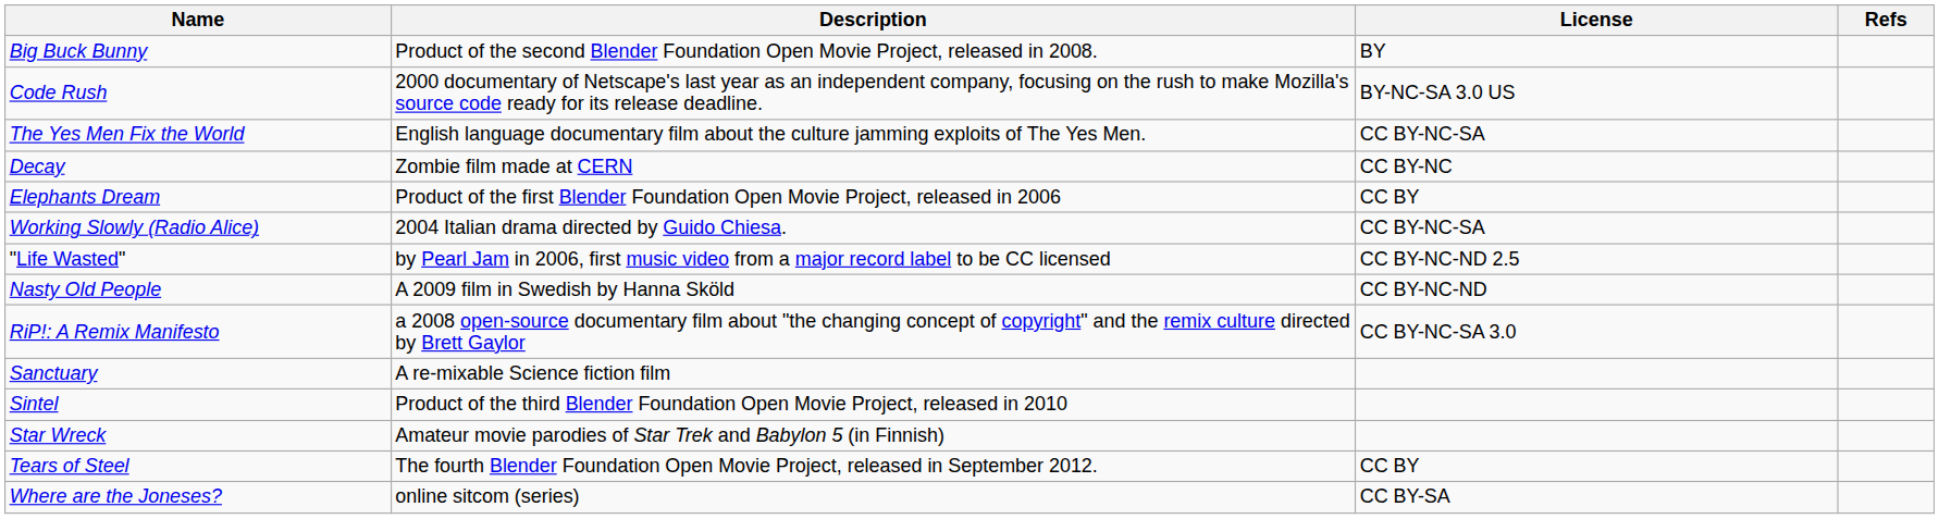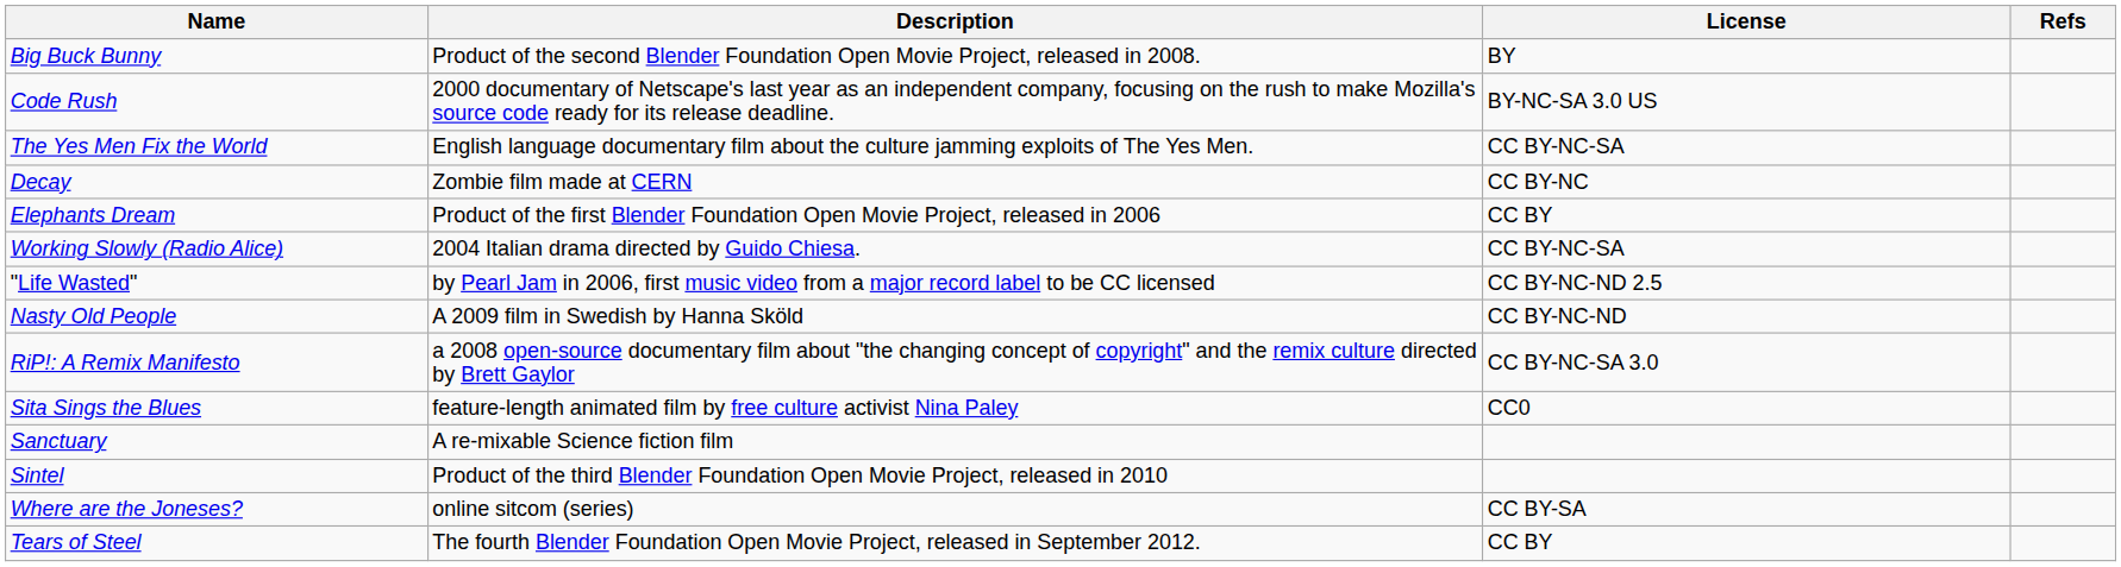+ row: Sita Sings the Blues | feature-length animated film by free culture activist Nina Paley | CC0
- row: Star Wreck | Amateur movie parodies of Star Trek and Babylon 5 (in Finnish)
rows swapped: Tears of Steel <-> Where are the Joneses?
